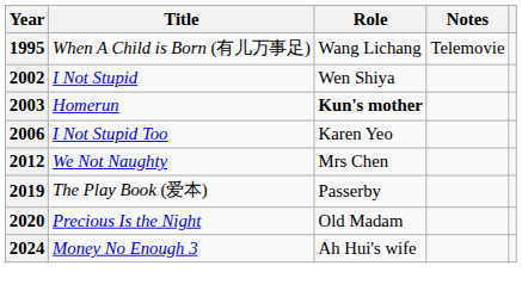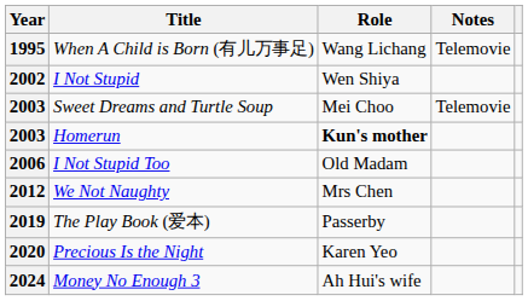+ row: 2003 | Sweet Dreams and Turtle Soup | Mei Choo | Telemovie
I Not Stupid Too | Role: Karen Yeo -> Old Madam
Precious Is the Night | Role: Old Madam -> Karen Yeo
